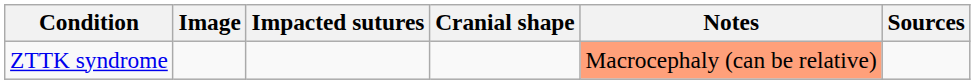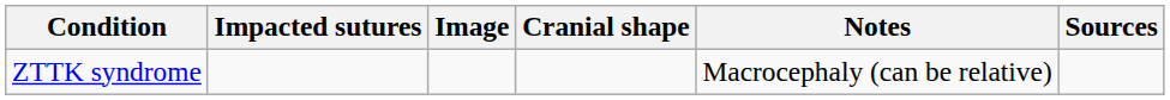columns swapped: Image <-> Impacted sutures
ZTTK syndrome | Notes: lightsalmon background -> no background
